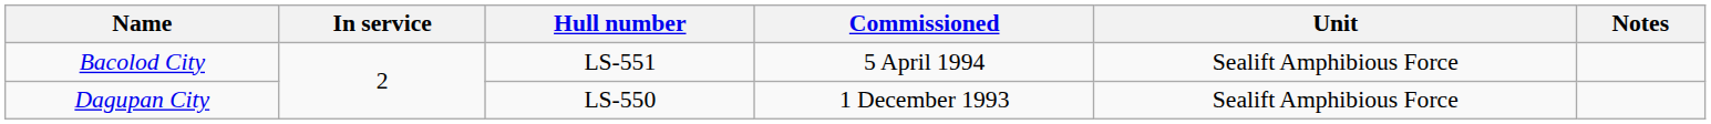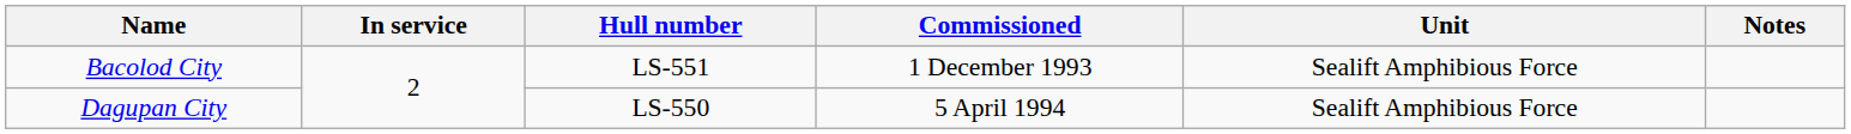Bacolod City | Commissioned: 5 April 1994 -> 1 December 1993
Dagupan City | Commissioned: 1 December 1993 -> 5 April 1994
